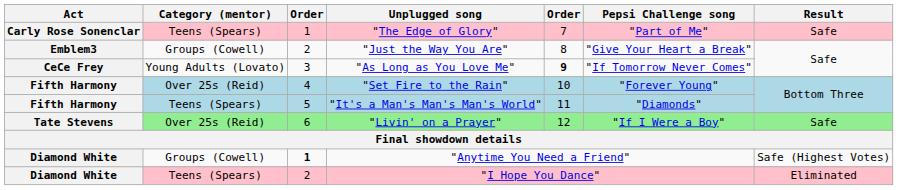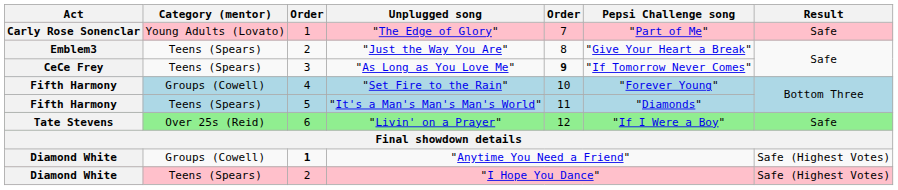"The Edge of Glory" | Category (mentor): Teens (Spears) -> Young Adults (Lovato)
"Just the Way You Are" | Category (mentor): Groups (Cowell) -> Teens (Spears)
"As Long as You Love Me" | Category (mentor): Young Adults (Lovato) -> Teens (Spears)
"Set Fire to the Rain" | Category (mentor): Over 25s (Reid) -> Groups (Cowell)
"I Hope You Dance" | Result: Eliminated -> Safe (Highest Votes)
